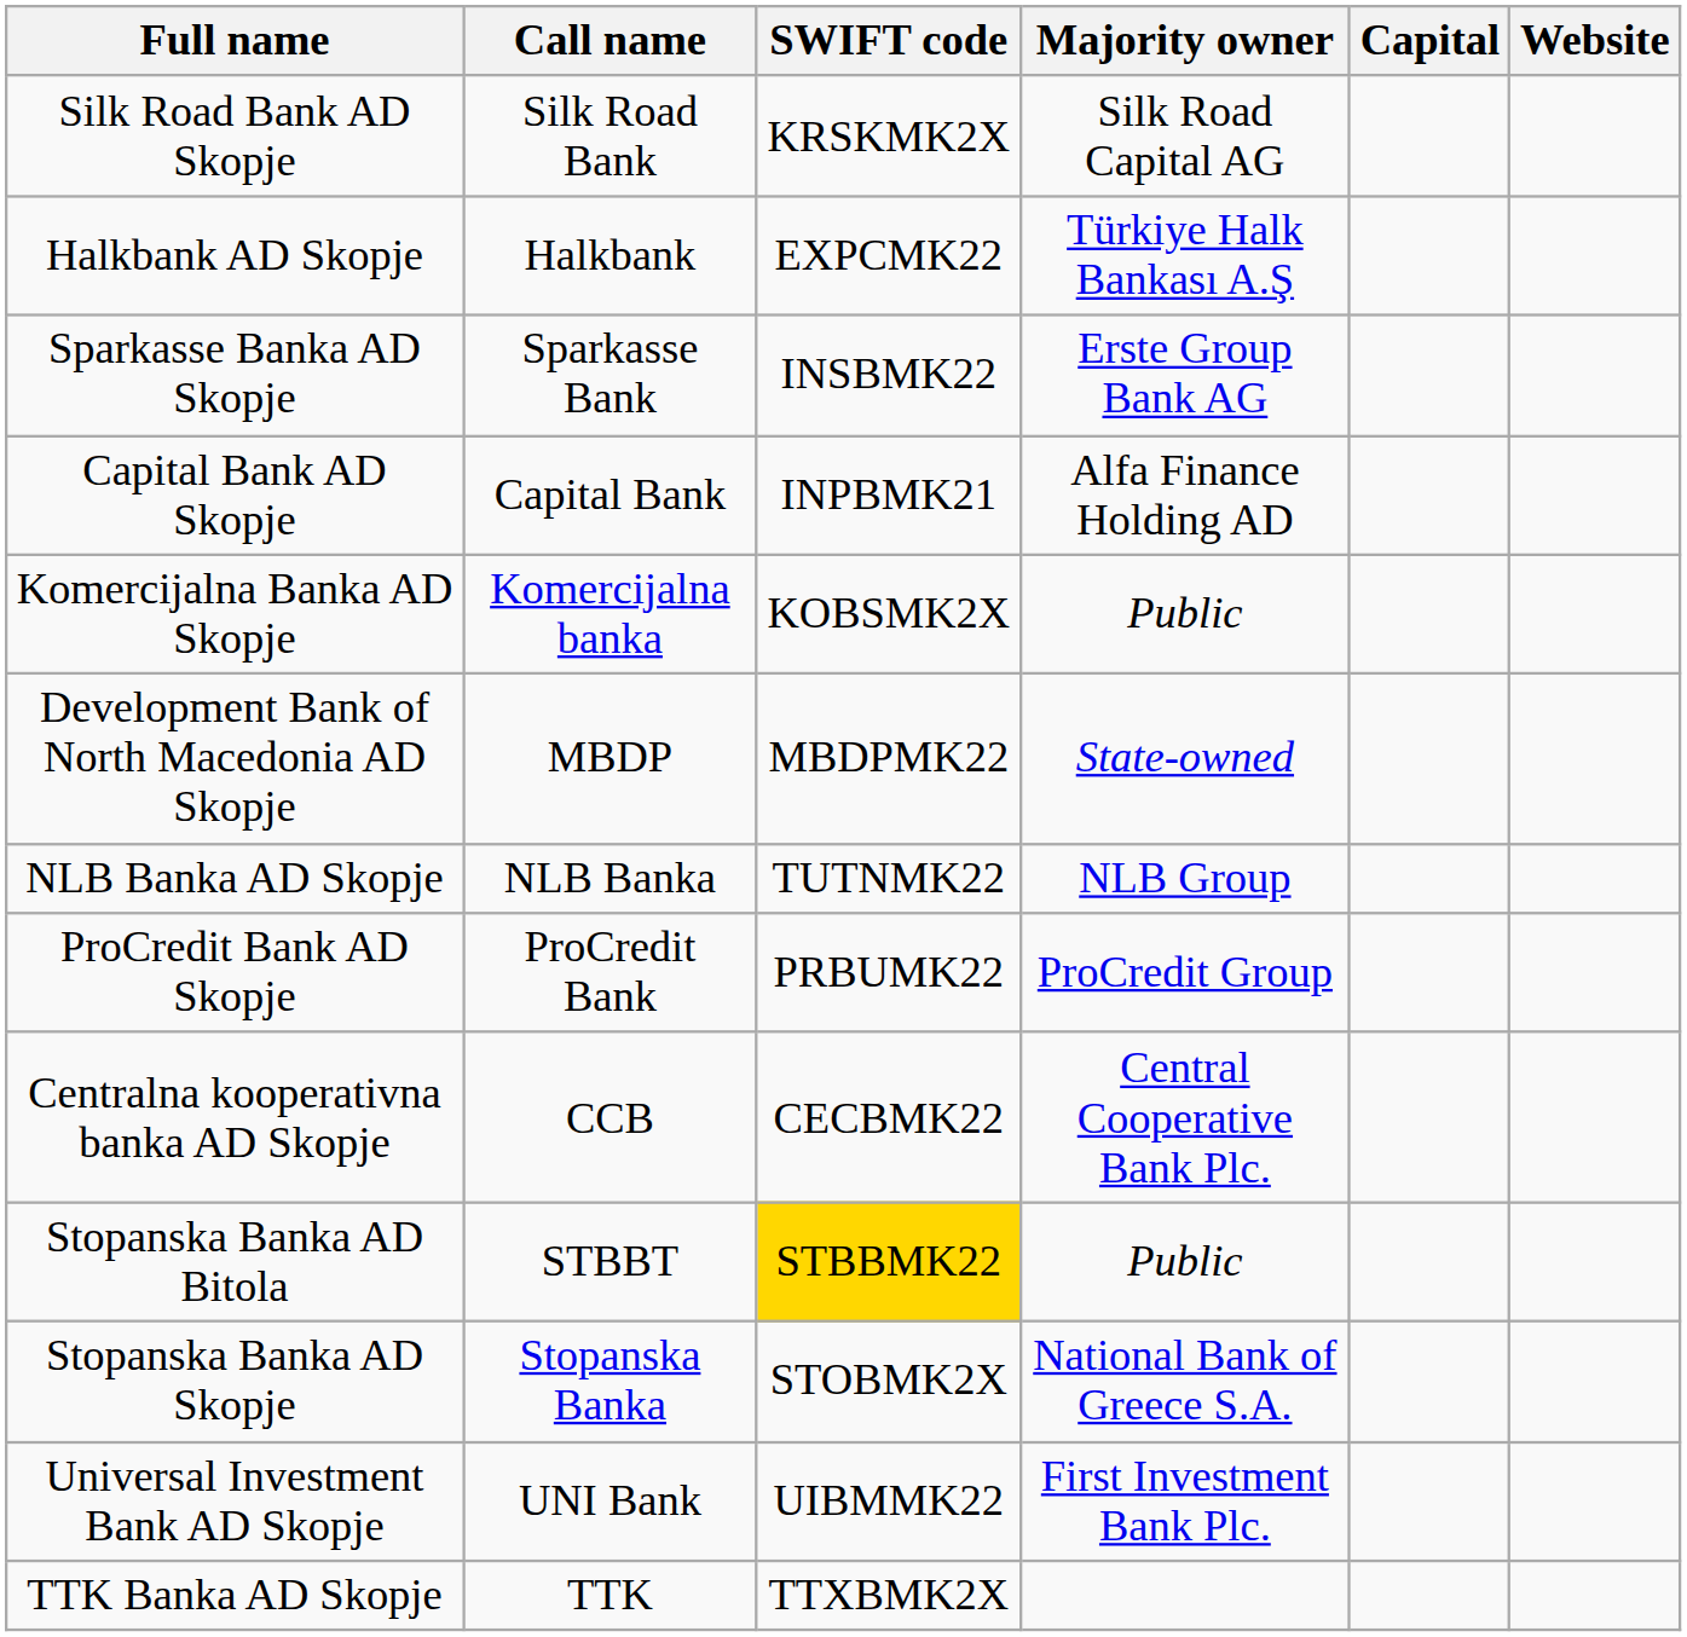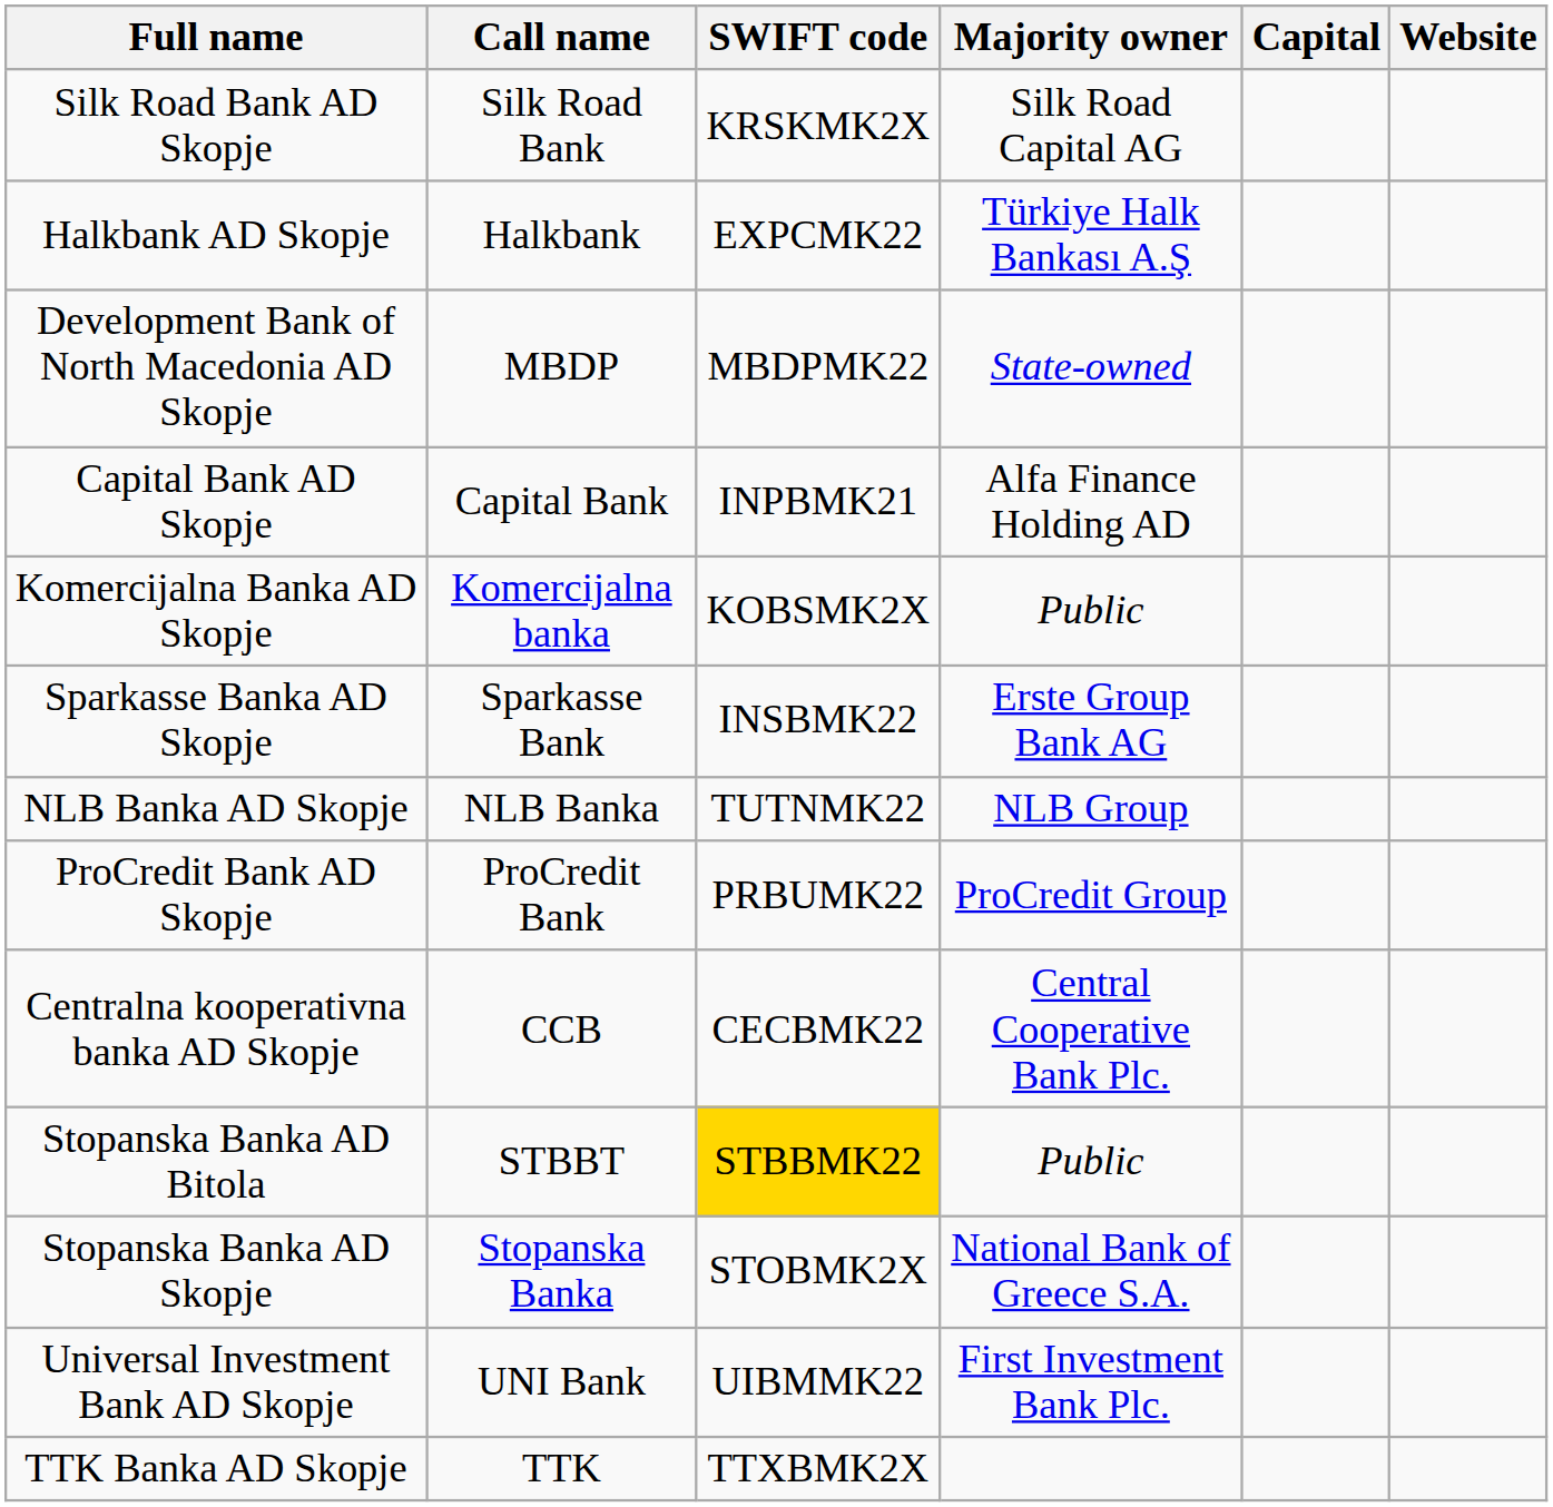rows swapped: Sparkasse Banka AD Skopje <-> Development Bank of North Macedonia AD Skopje
